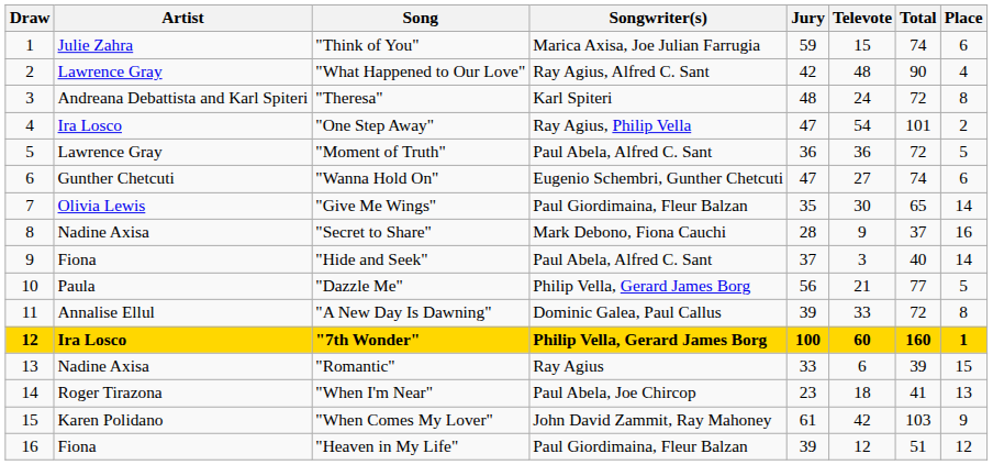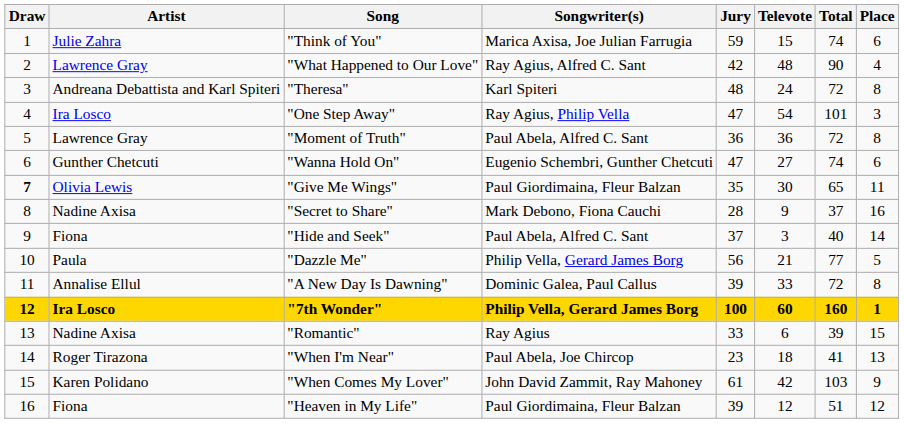"One Step Away" | Place: 2 -> 3
"Moment of Truth" | Place: 5 -> 8
"Give Me Wings" | Draw: normal -> bold
"Give Me Wings" | Place: 14 -> 11
